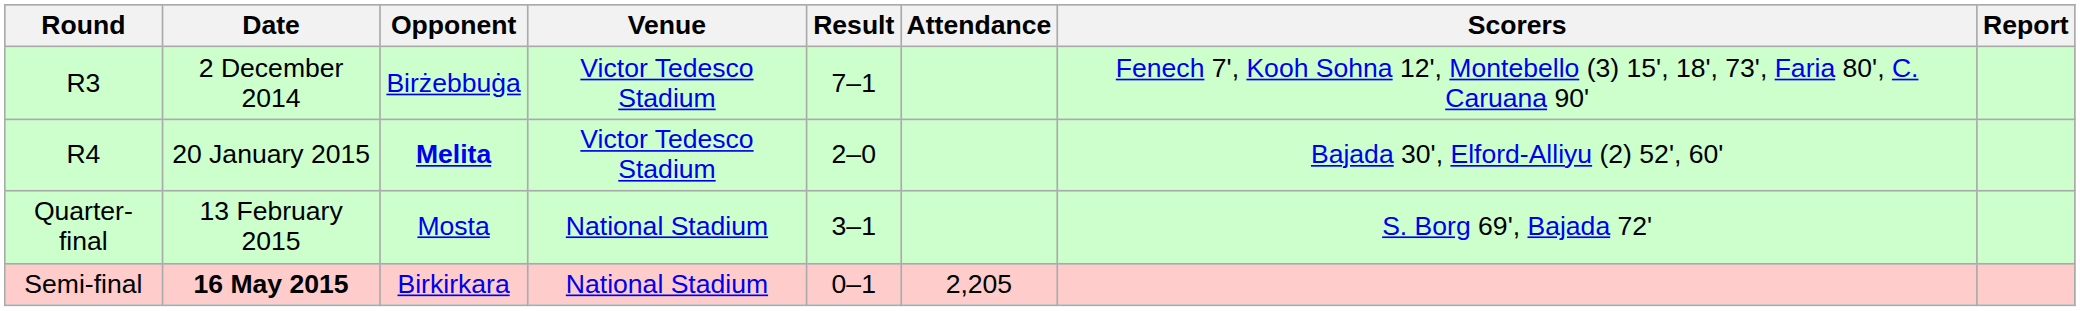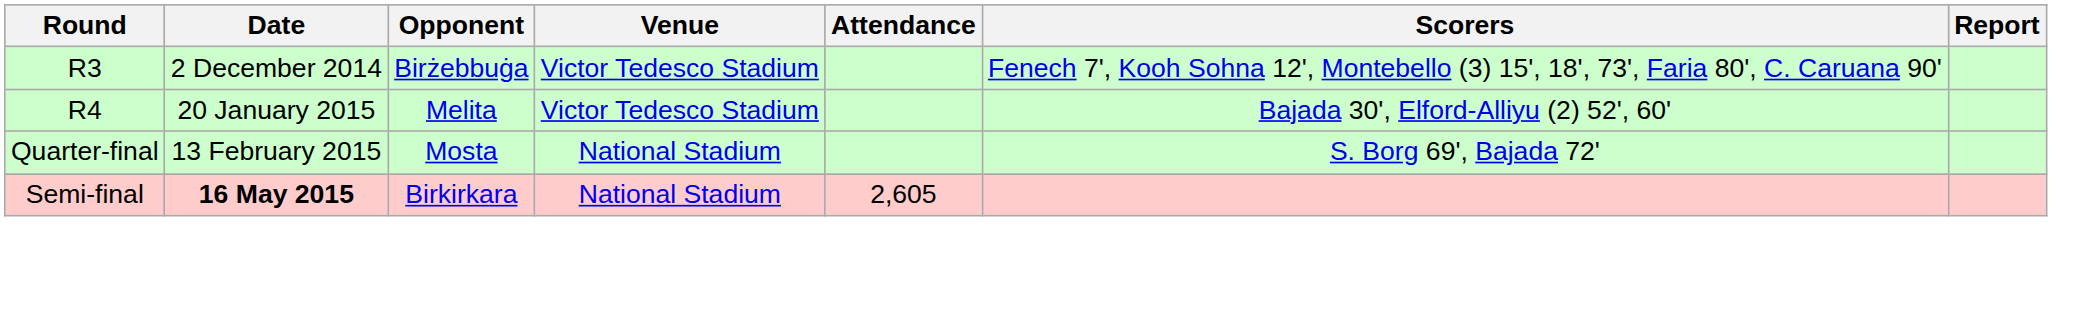- column: Result | 7–1 | 2–0 | 3–1 | 0–1
R4 | Opponent: bold -> normal
Semi-final | Attendance: 2,205 -> 2,605
